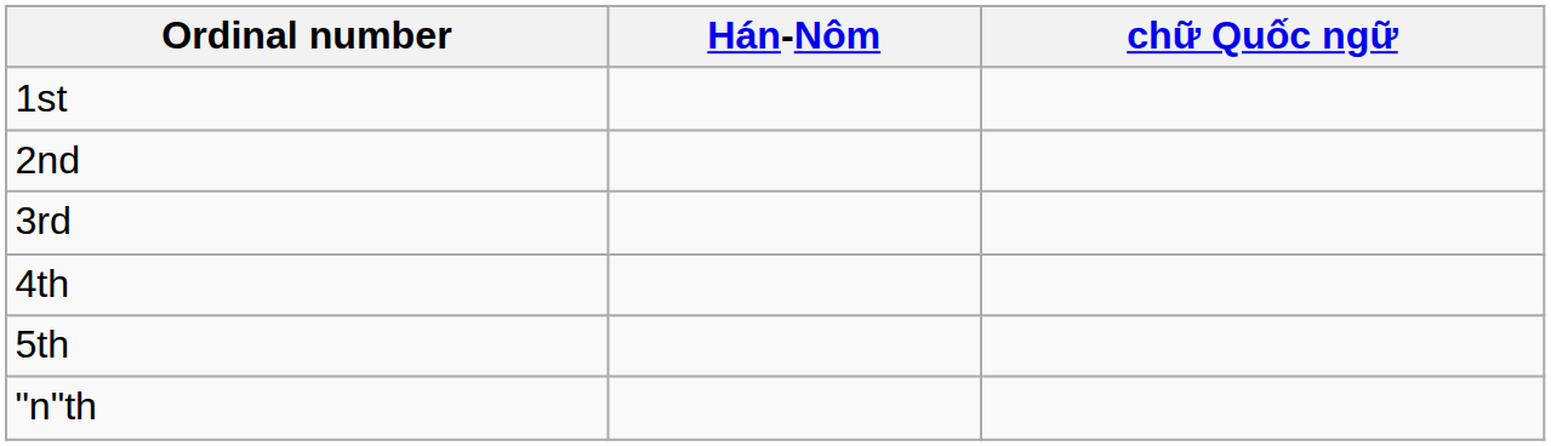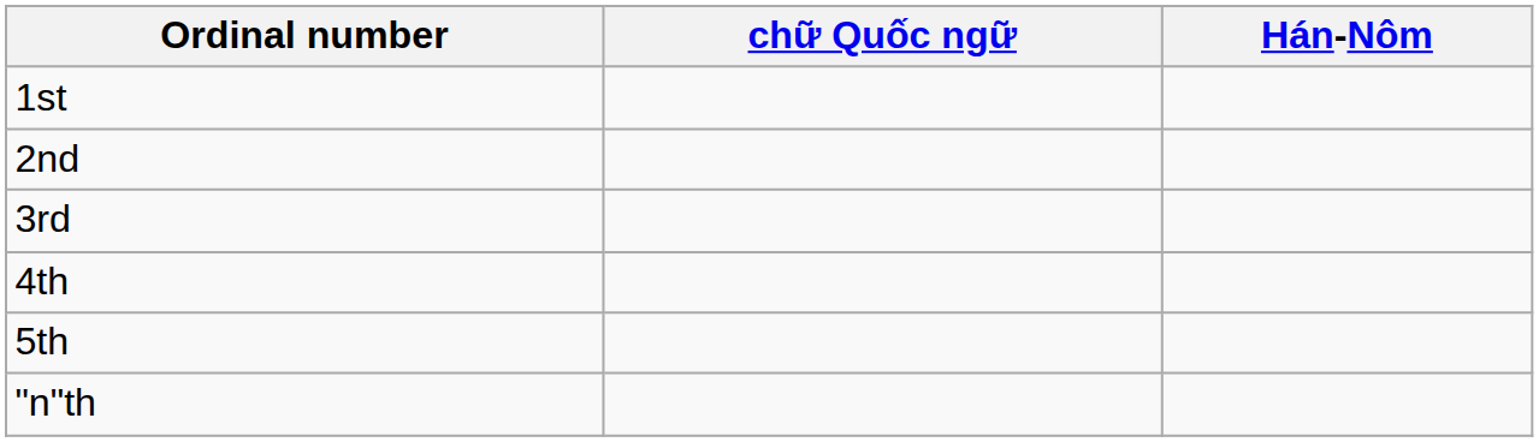columns swapped: chữ Quốc ngữ <-> Hán-Nôm
